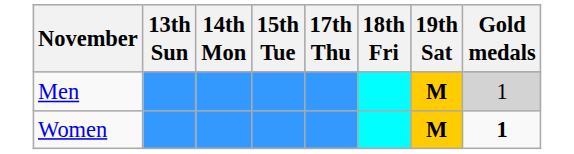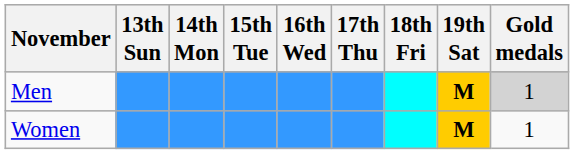+ column: 16th Wed
Women | Gold medals: bold -> normal
